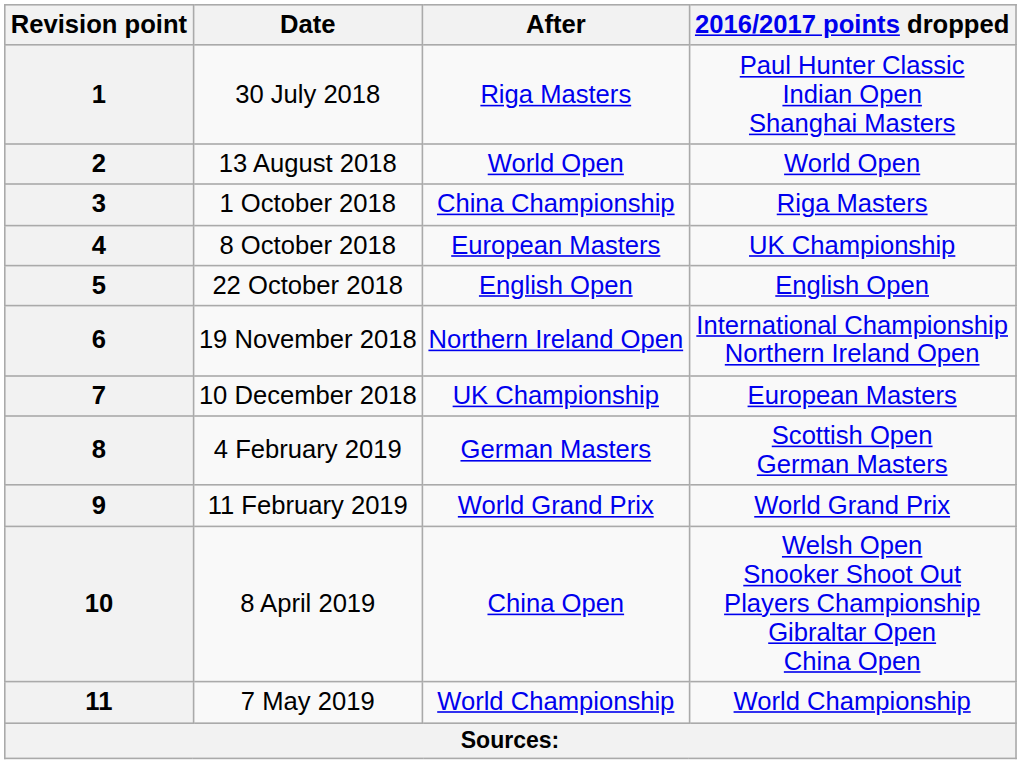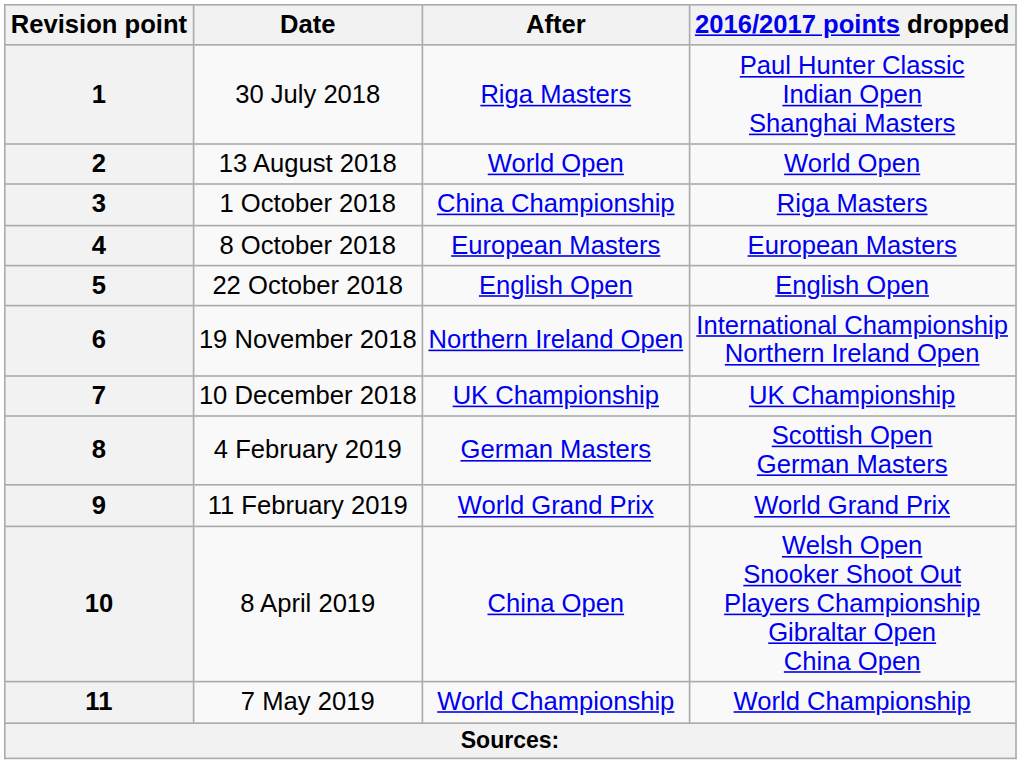4 | 2016/2017 points dropped: UK Championship -> European Masters
7 | 2016/2017 points dropped: European Masters -> UK Championship
